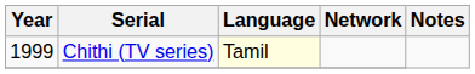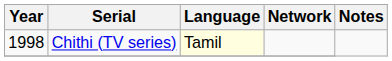Chithi (TV series) | Year: 1999 -> 1998
